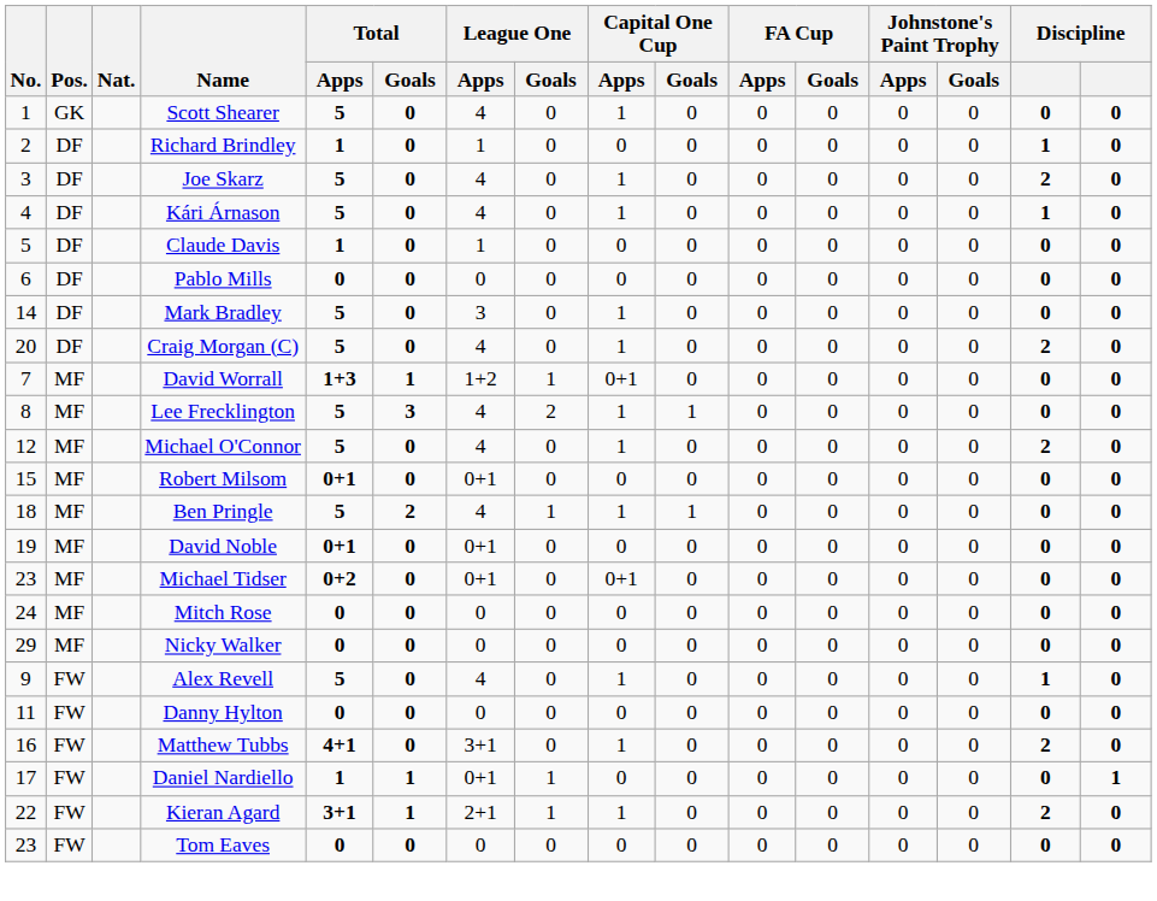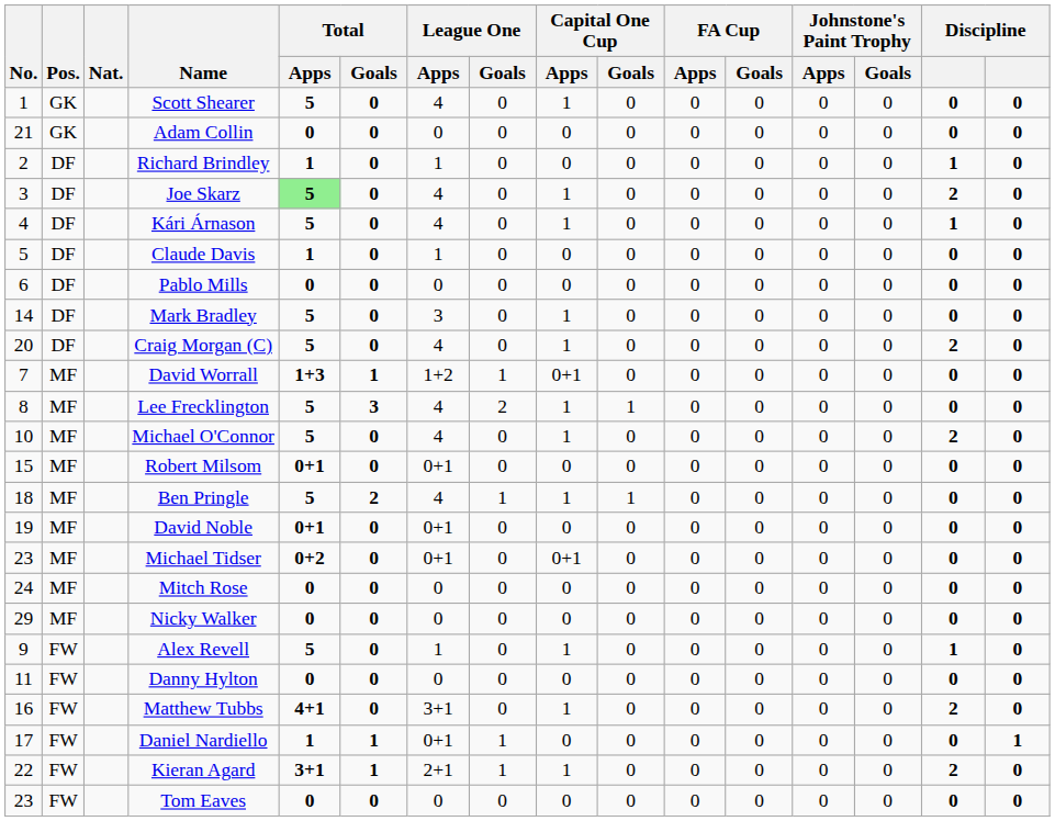+ row: 21 | GK | Adam Collin | 0 | 0 | 0 | 0 | 0 | 0 | 0 | 0 | 0 | 0 | 0 | 0
Joe Skarz | Total / Apps: no background -> lightgreen background
Michael O'Connor | No.: 12 -> 10
Alex Revell | League One / Apps: 4 -> 1
